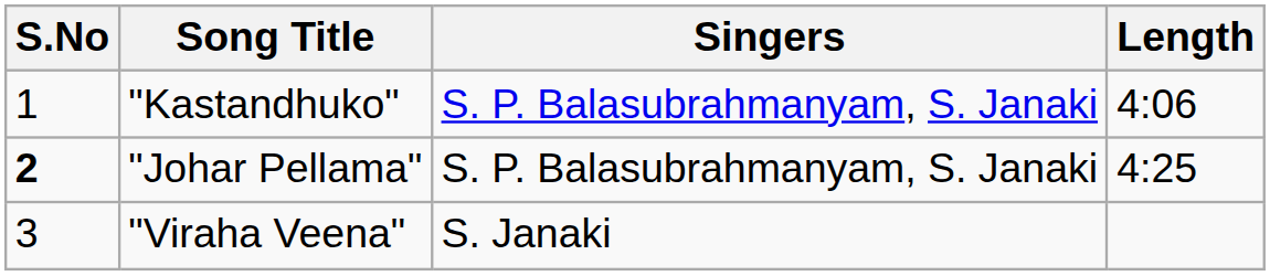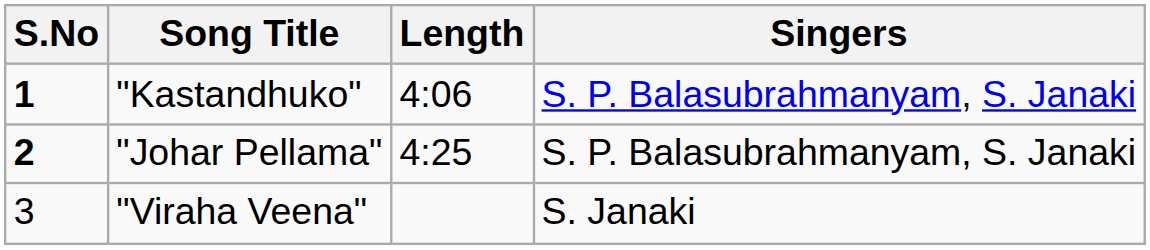columns swapped: Singers <-> Length
"Kastandhuko" | S.No: normal -> bold
